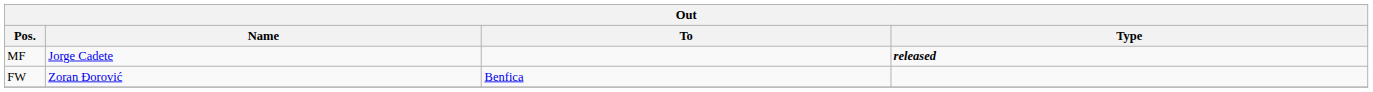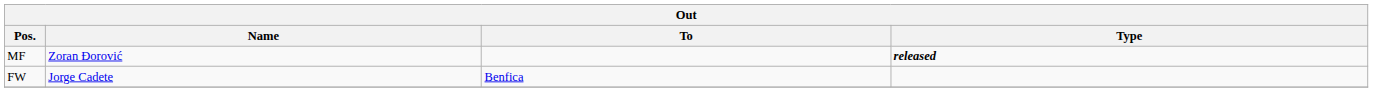MF | Name: Jorge Cadete -> Zoran Đorović
FW | Name: Zoran Đorović -> Jorge Cadete
